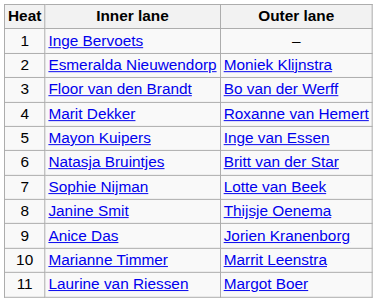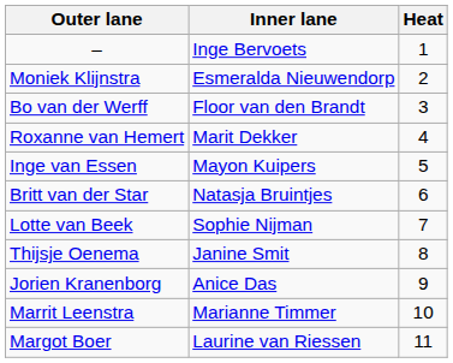columns swapped: Heat <-> Outer lane
